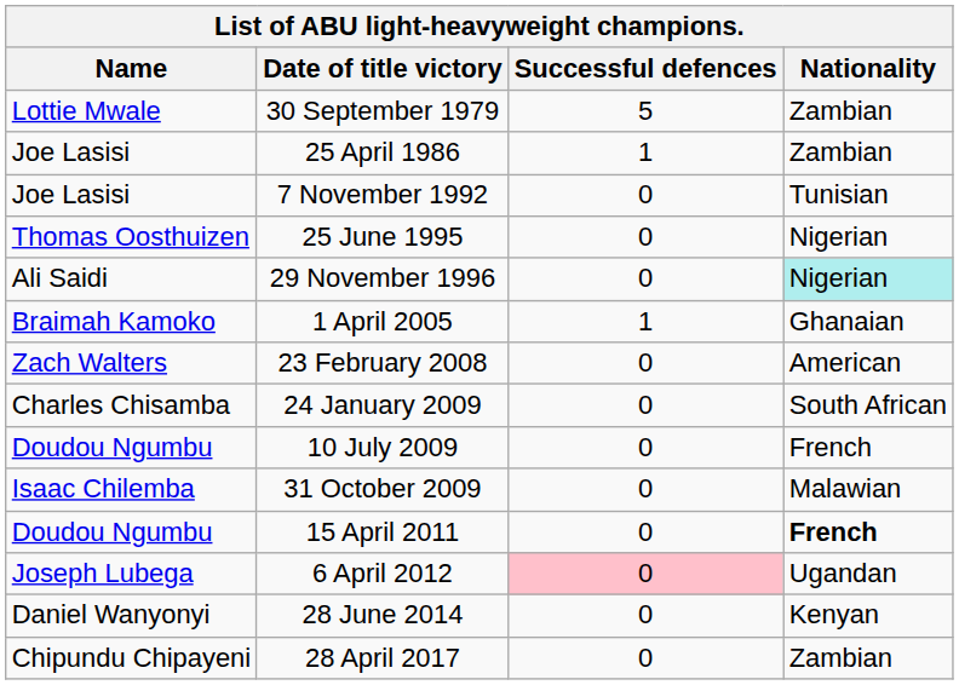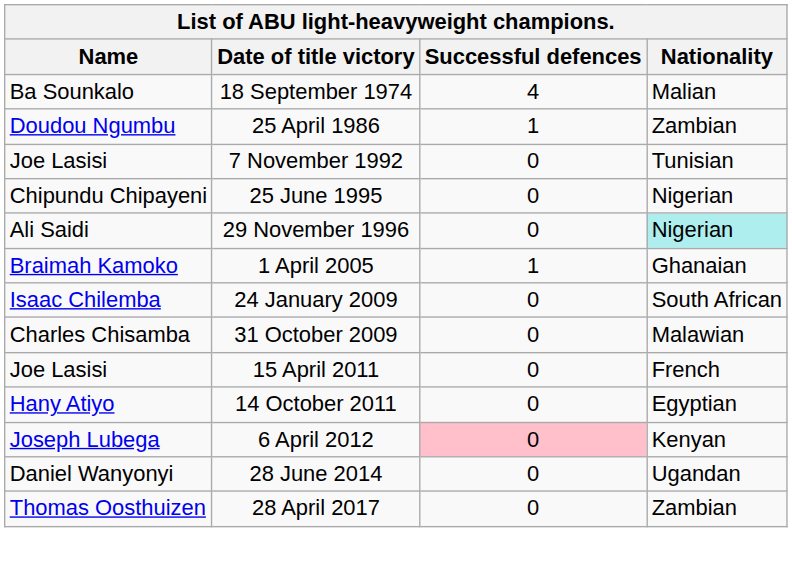+ row: Ba Sounkalo | 18 September 1974 | 4 | Malian
- row: Lottie Mwale | 30 September 1979 | 5 | Zambian
25 April 1986 | Name: Joe Lasisi -> Doudou Ngumbu
25 June 1995 | Name: Thomas Oosthuizen -> Chipundu Chipayeni
- row: Zach Walters | 23 February 2008 | 0 | American
24 January 2009 | Name: Charles Chisamba -> Isaac Chilemba
- row: Doudou Ngumbu | 10 July 2009 | 0 | French
31 October 2009 | Name: Isaac Chilemba -> Charles Chisamba
15 April 2011 | Name: Doudou Ngumbu -> Joe Lasisi
15 April 2011 | Nationality: bold -> normal
+ row: Hany Atiyo | 14 October 2011 | 0 | Egyptian
6 April 2012 | Nationality: Ugandan -> Kenyan
28 June 2014 | Nationality: Kenyan -> Ugandan
28 April 2017 | Name: Chipundu Chipayeni -> Thomas Oosthuizen
